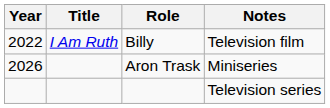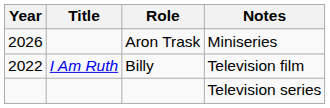rows swapped: Billy <-> Aron Trask
